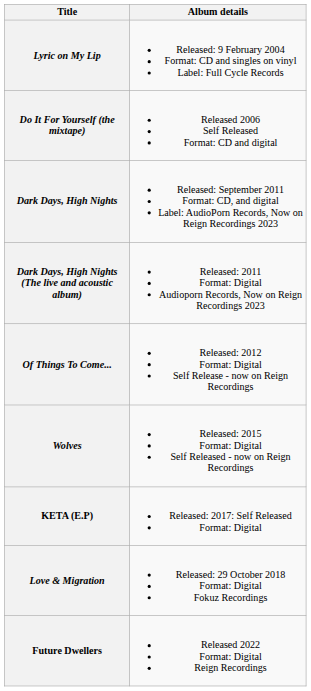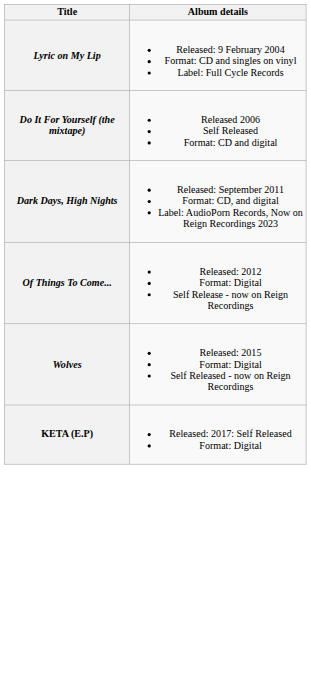- row: Dark Days, High Nights (The live and acoustic album) | Released: 2011 Format: Digital Audioporn Records, Now on Reign Recordings 2023
- row: Love & Migration | Released: 29 October 2018 Format: Digital Fokuz Recordings
- row: Future Dwellers | Released 2022 Format: Digital Reign Recordings
